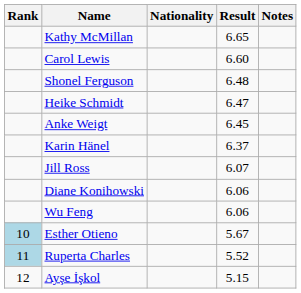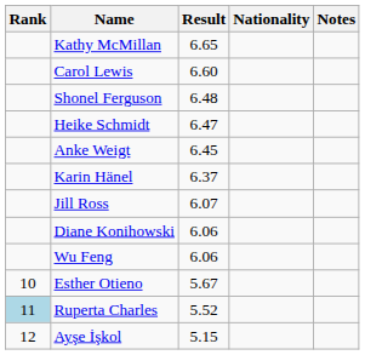columns swapped: Nationality <-> Result
Esther Otieno | Rank: lightblue background -> no background
